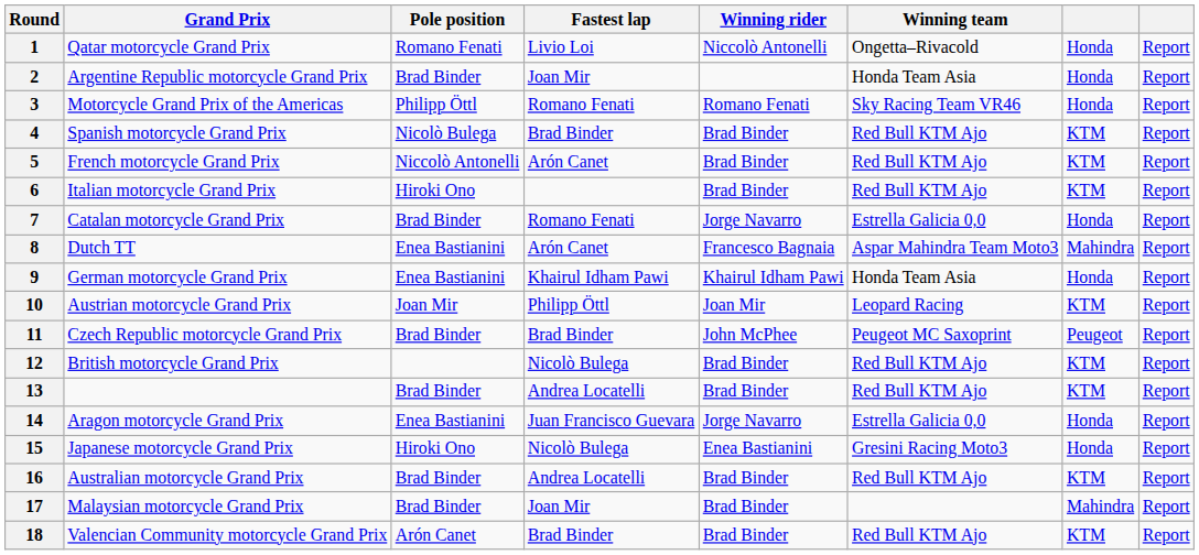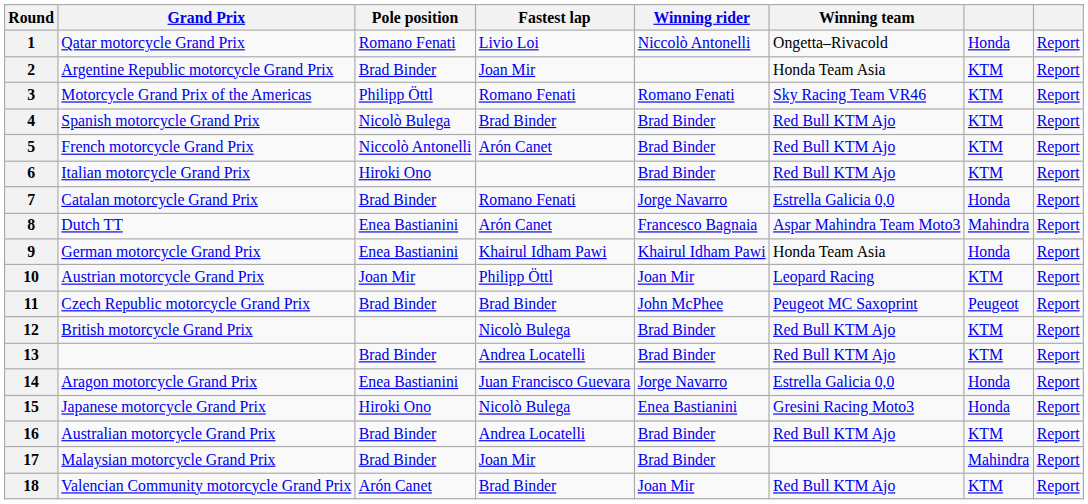2 | column 7: Honda -> KTM
3 | column 7: Honda -> KTM
18 | Winning rider: Brad Binder -> Joan Mir
